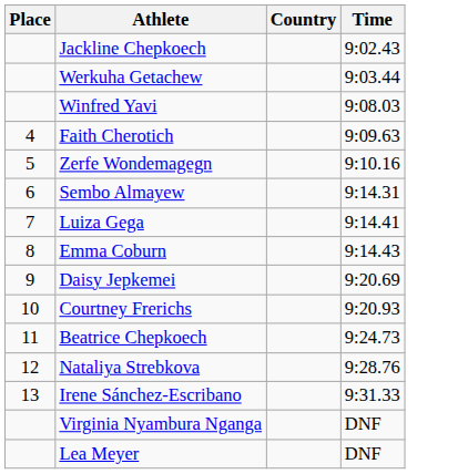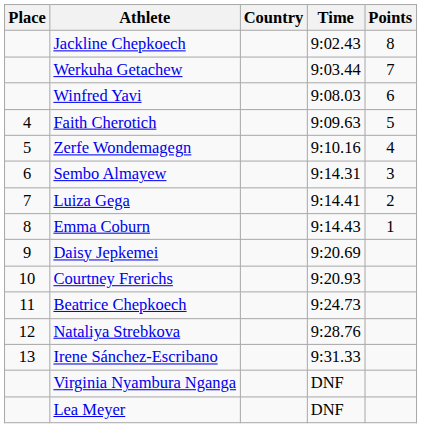+ column: Points | 8 | 7 | 6 | 5 | 4 | 3 | 2 | 1
